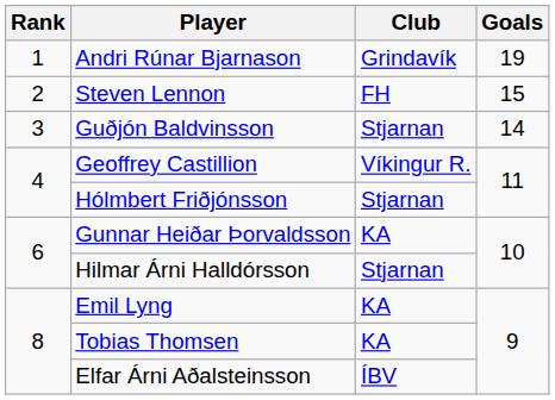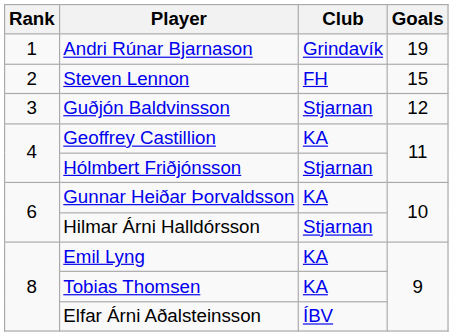Guðjón Baldvinsson | Goals: 14 -> 12
Geoffrey Castillion | Club: Víkingur R. -> KA
